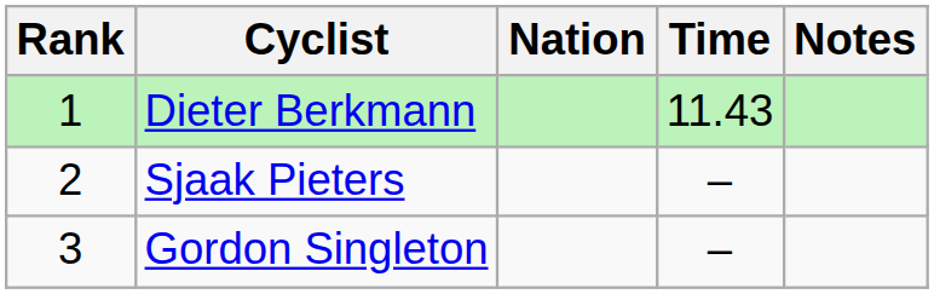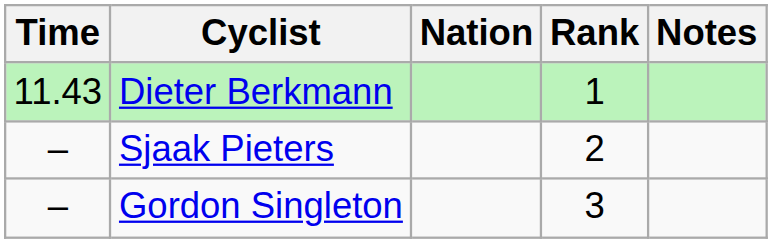columns swapped: Rank <-> Time
